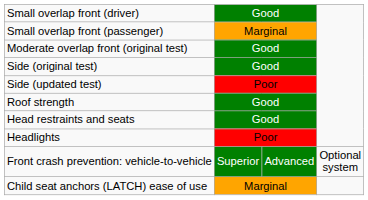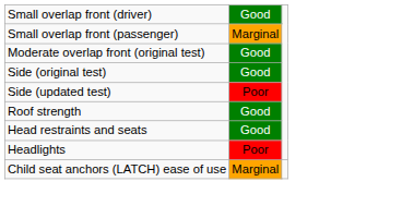- row: Front crash prevention: vehicle-to-vehicle | Superior | Advanced | Optional system
